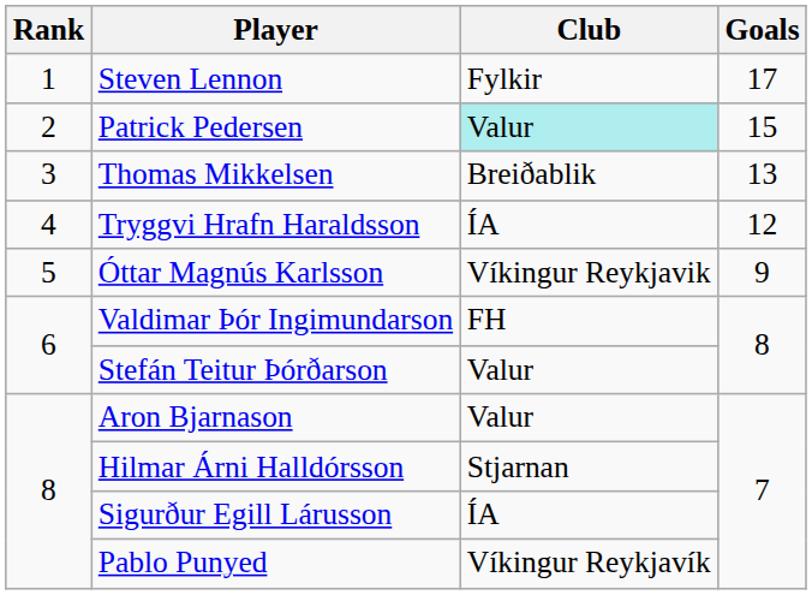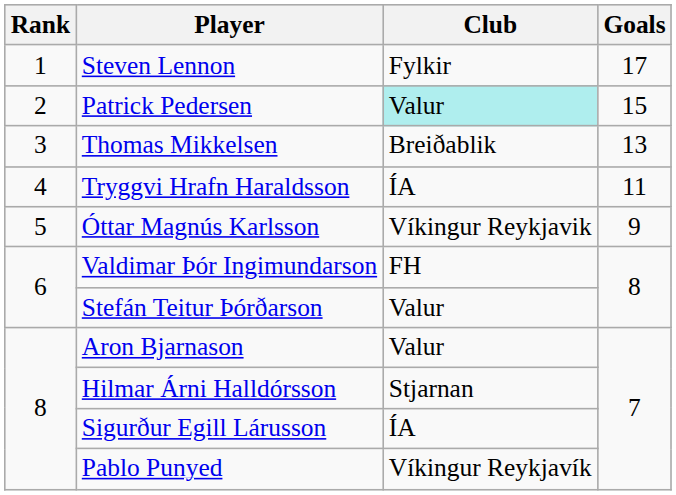Tryggvi Hrafn Haraldsson | Goals: 12 -> 11
